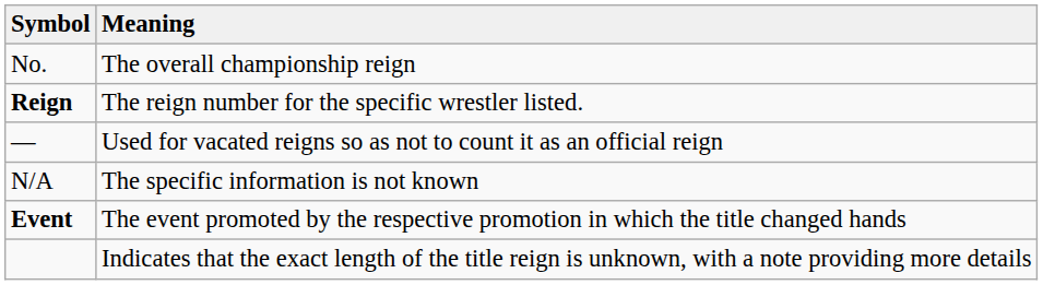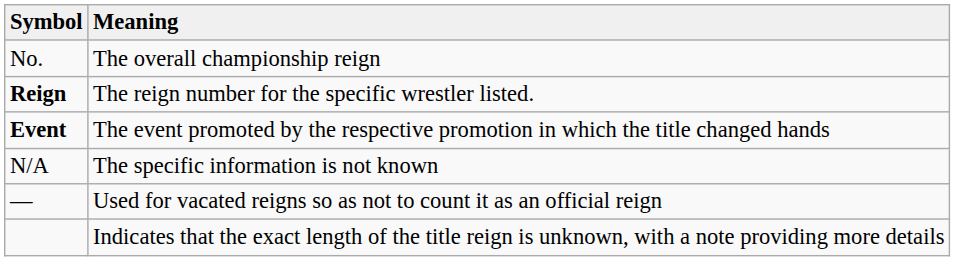rows swapped: Event <-> —
